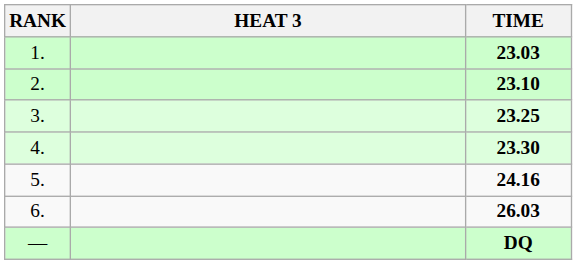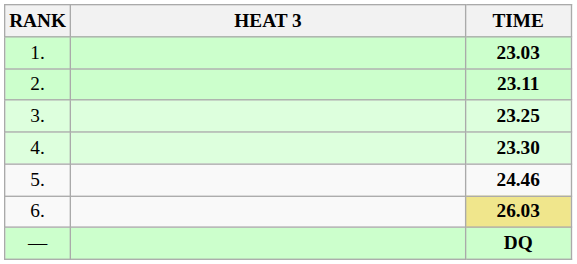2. | TIME: 23.10 -> 23.11
5. | TIME: 24.16 -> 24.46
6. | TIME: no background -> khaki background
